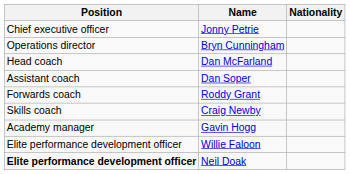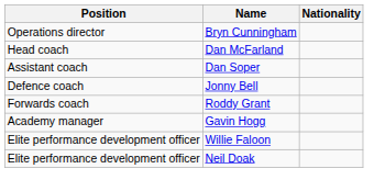- row: Chief executive officer | Jonny Petrie
+ row: Defence coach | Jonny Bell
- row: Skills coach | Craig Newby
Neil Doak | Position: bold -> normal
